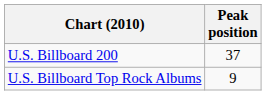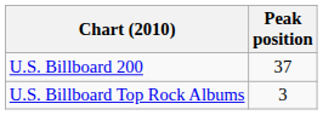U.S. Billboard Top Rock Albums | Peak position: 9 -> 3
